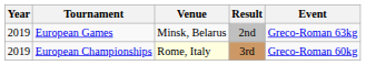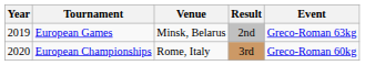European Championships | Year: 2019 -> 2020
European Championships | Venue: lightyellow background -> no background
